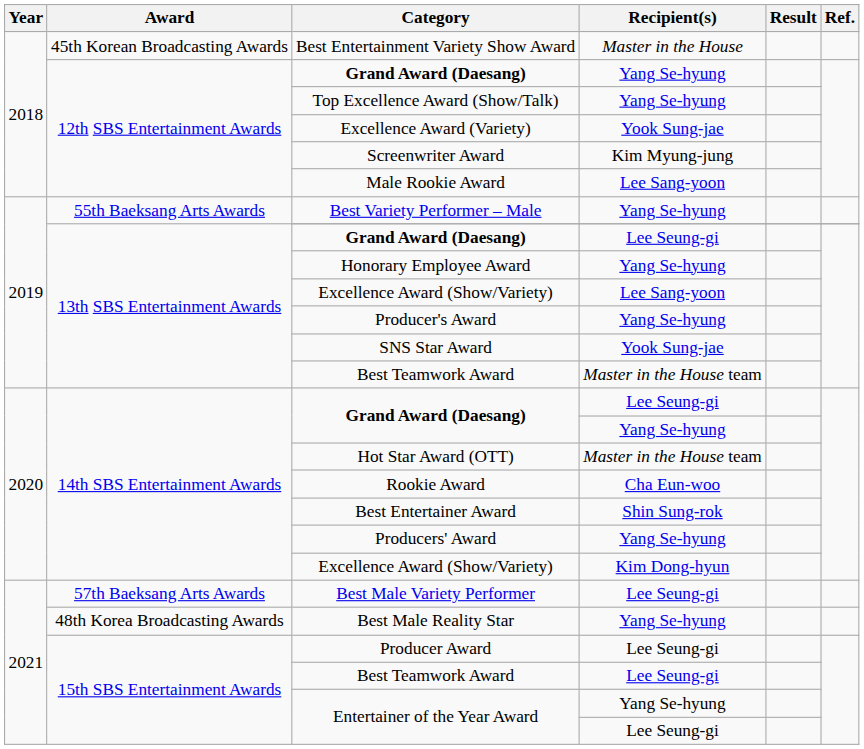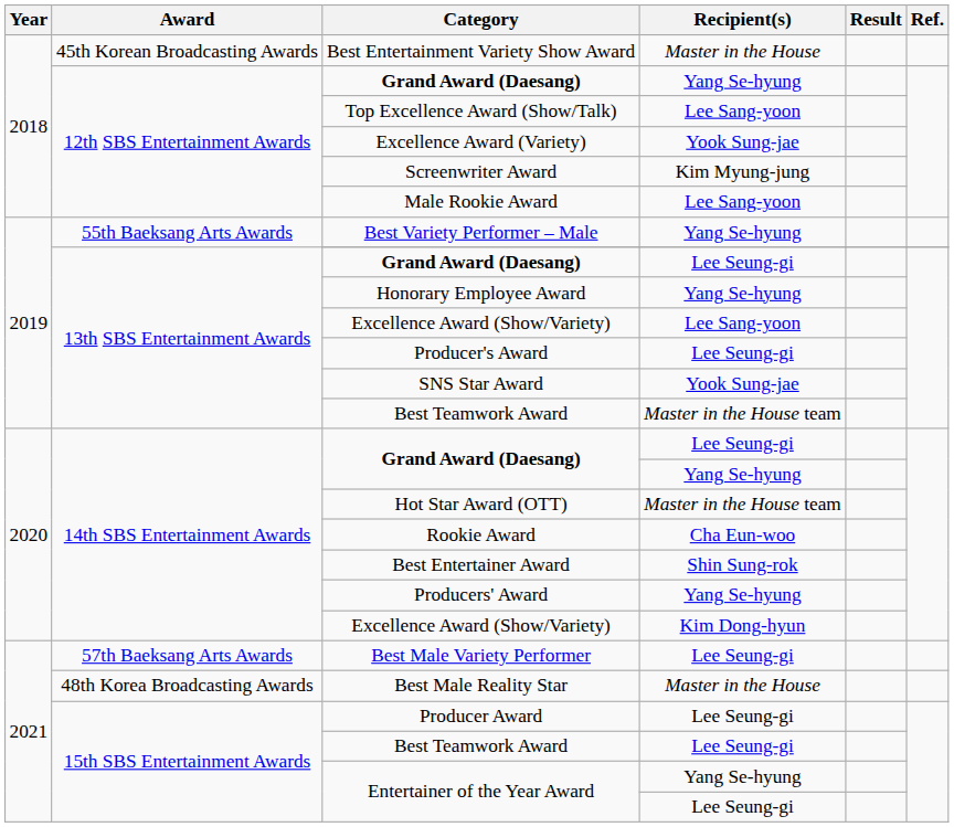Top Excellence Award (Show/Talk) | Recipient(s): Yang Se-hyung -> Lee Sang-yoon
Producer's Award | Recipient(s): Yang Se-hyung -> Lee Seung-gi
Best Male Reality Star | Recipient(s): Yang Se-hyung -> Master in the House
